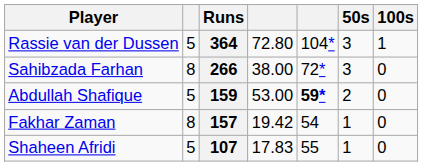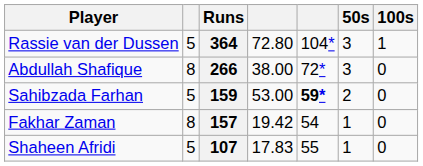266 | Player: Sahibzada Farhan -> Abdullah Shafique
159 | Player: Abdullah Shafique -> Sahibzada Farhan
